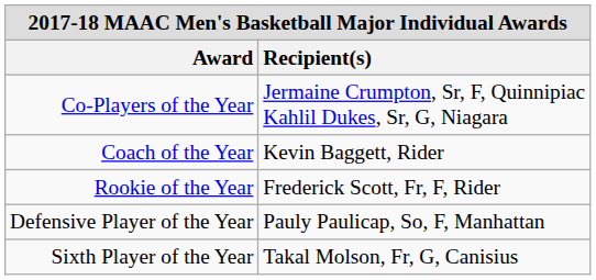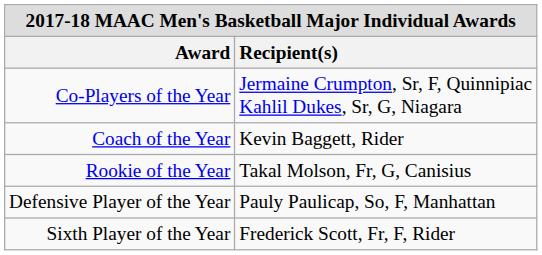Rookie of the Year | Recipient(s): Frederick Scott, Fr, F, Rider -> Takal Molson, Fr, G, Canisius
Sixth Player of the Year | Recipient(s): Takal Molson, Fr, G, Canisius -> Frederick Scott, Fr, F, Rider
